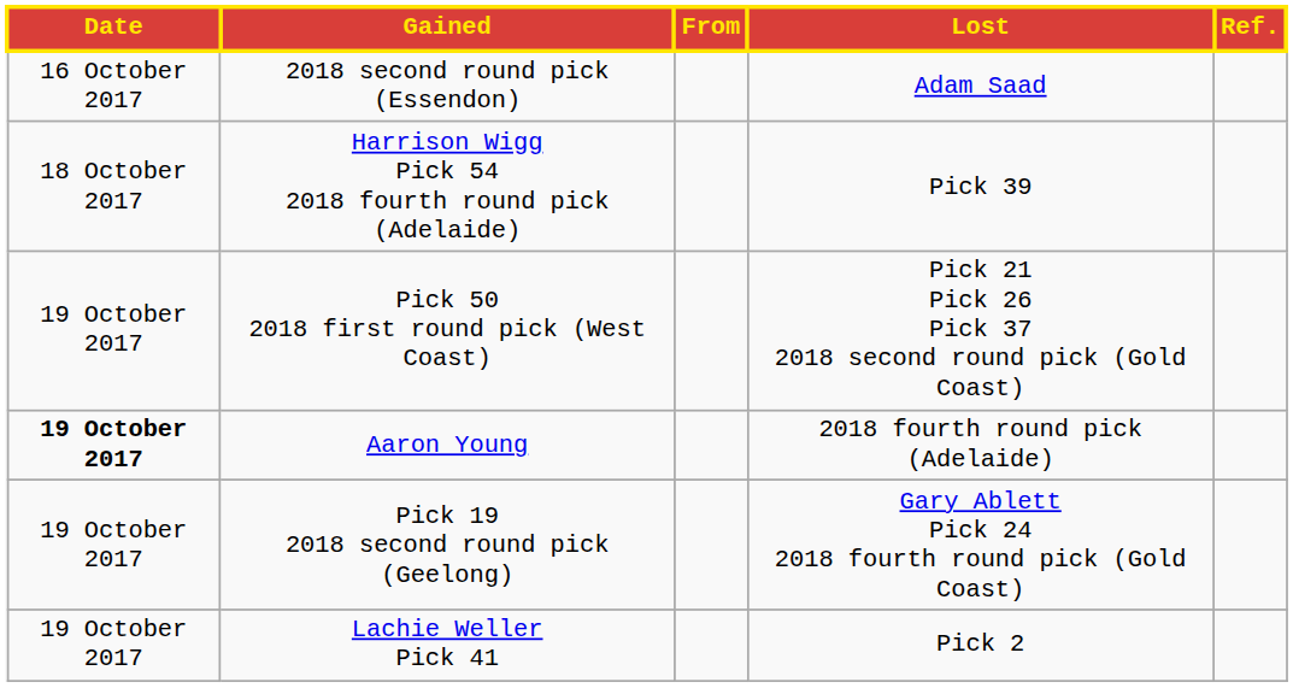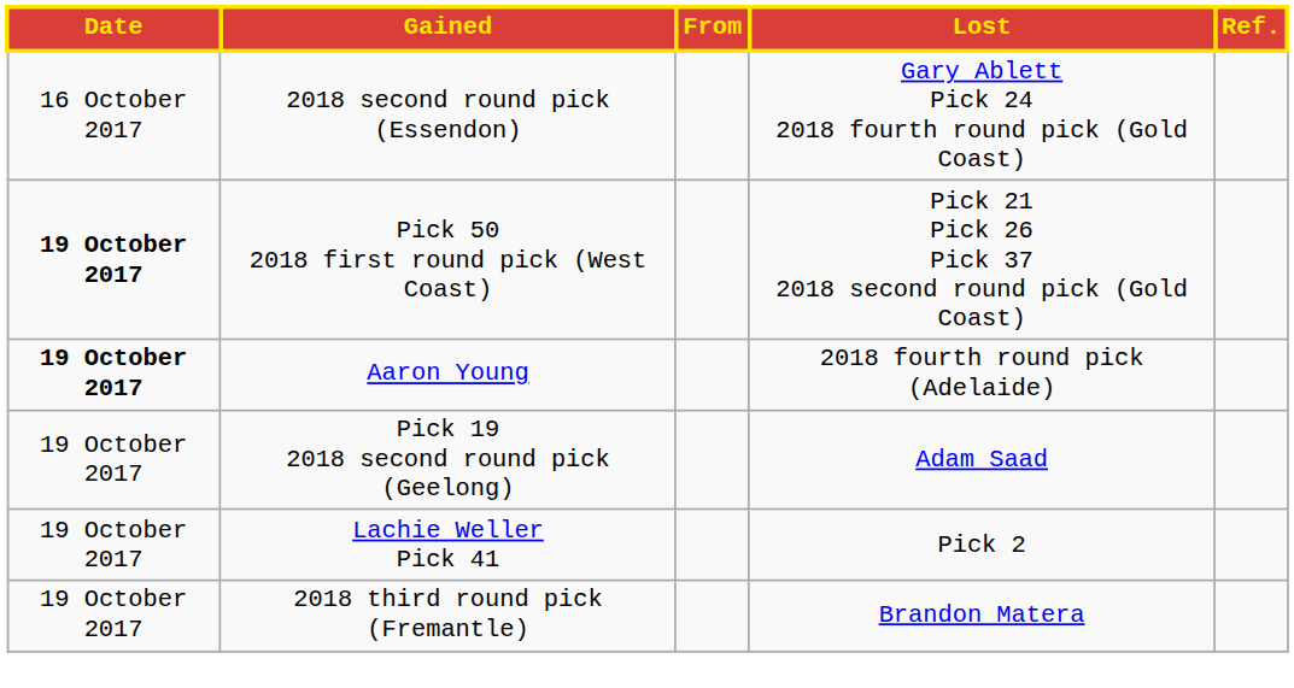2018 second round pick (Essendon) | Lost: Adam Saad -> Gary Ablett Pick 24 2018 fourth round pick (Gold Coast)
- row: 18 October 2017 | Harrison Wigg Pick 54 2018 fourth round pick (Adelaide) | Pick 39
Pick 50 2018 first round pick (West Coast) | Date: normal -> bold
Pick 19 2018 second round pick (Geelong) | Lost: Gary Ablett Pick 24 2018 fourth round pick (Gold Coast) -> Adam Saad
+ row: 19 October 2017 | 2018 third round pick (Fremantle) | Brandon Matera
